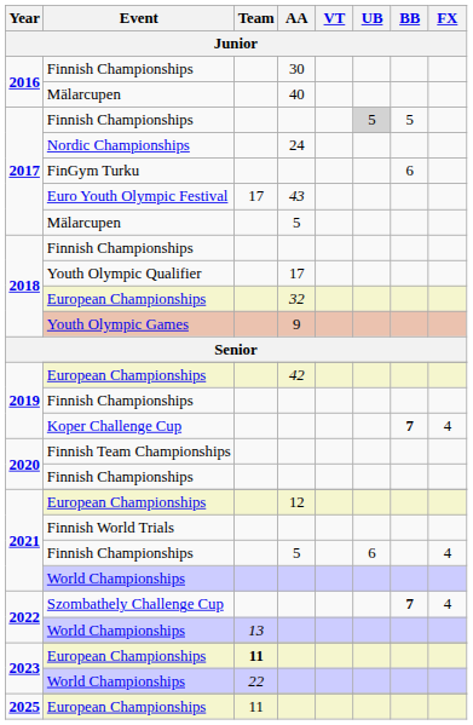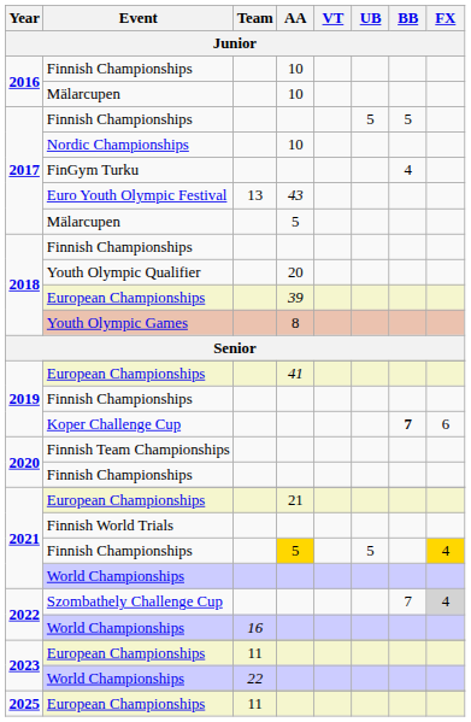2016 / Finnish Championships | AA: 30 -> 10
2016 / Mälarcupen | AA: 40 -> 10
2017 / Finnish Championships | UB: lightgrey background -> no background
Nordic Championships | AA: 24 -> 10
FinGym Turku | BB: 6 -> 4
Euro Youth Olympic Festival | Team: 17 -> 13
Youth Olympic Qualifier | AA: 17 -> 20
2018 / European Championships | AA: 32 -> 39
Youth Olympic Games | AA: 9 -> 8
2019 / European Championships | AA: 42 -> 41
Koper Challenge Cup | FX: 4 -> 6
2021 / European Championships | AA: 12 -> 21
2021 / Finnish Championships | AA: no background -> gold background
2021 / Finnish Championships | UB: 6 -> 5
2021 / Finnish Championships | FX: no background -> gold background
Szombathely Challenge Cup | BB: bold -> normal
Szombathely Challenge Cup | FX: no background -> lightgrey background
2022 / World Championships | Team: 13 -> 16
2023 / European Championships | Team: bold -> normal
